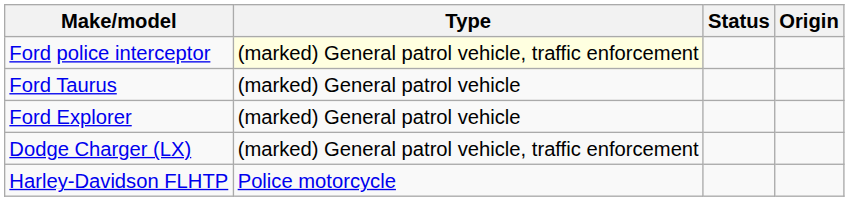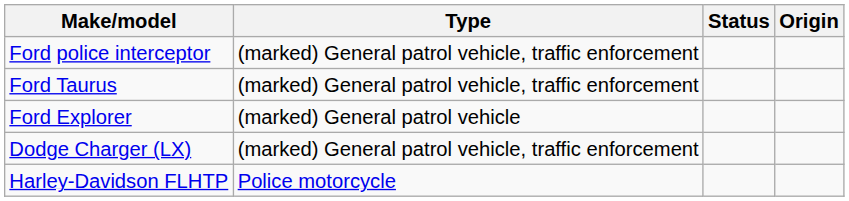Ford police interceptor | Type: lightyellow background -> no background
Ford Taurus | Type: (marked) General patrol vehicle -> (marked) General patrol vehicle, traffic enforcement
